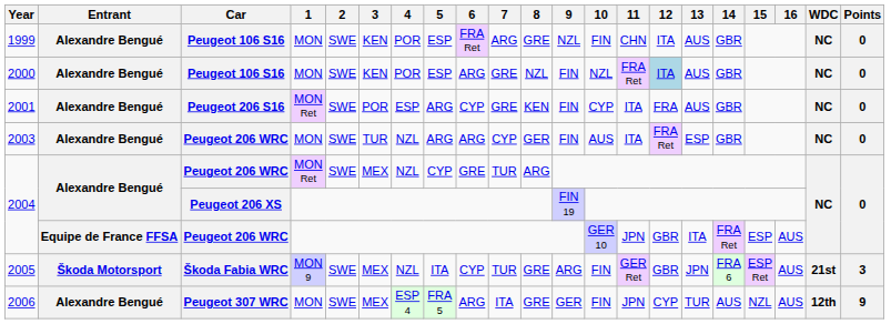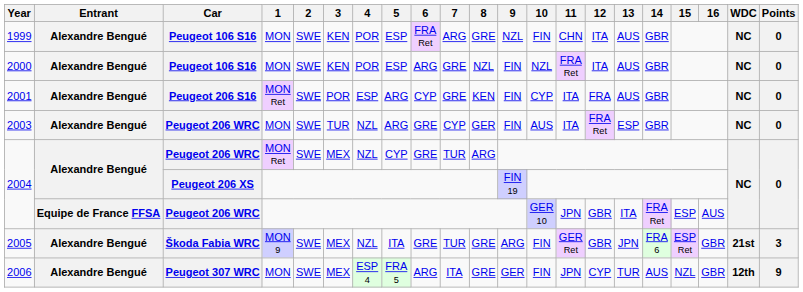2000 | 12: lightblue background -> no background
2003 | 6: ARG -> GRE
2005 | Entrant: Škoda Motorsport -> Alexandre Bengué
2005 | 6: CYP -> GRE
2005 | 16: AUS -> GBR
2006 | 16: AUS -> GBR
